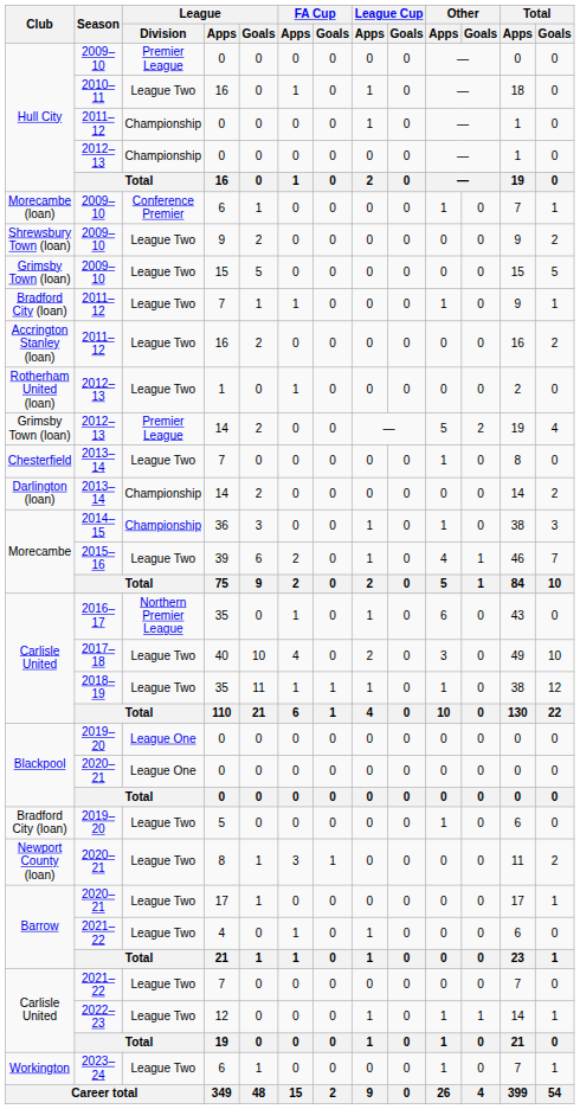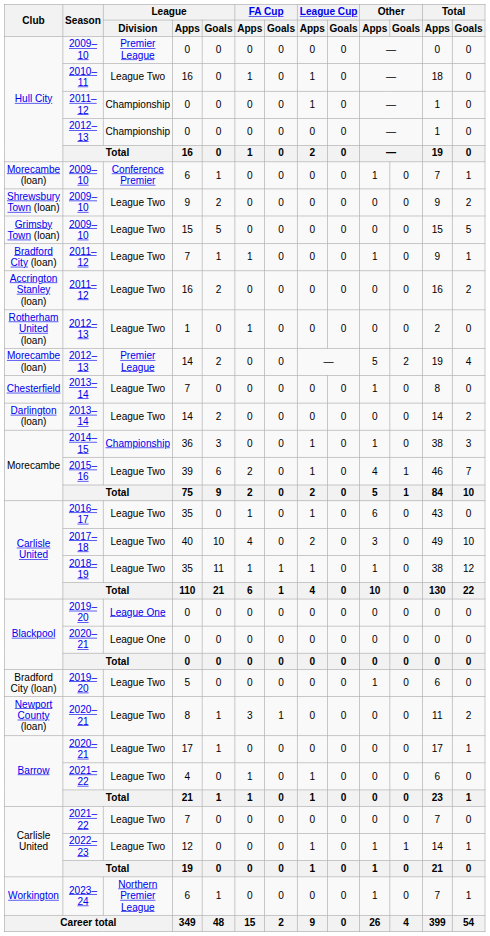2012–13 / 14 | Club: Grimsby Town (loan) -> Morecambe (loan)
2013–14 / 14 | League / Division: Championship -> League Two
2016–17 / 35 | League / Division: Northern Premier League -> League Two
2023–24 / 6 | League / Division: League Two -> Northern Premier League
